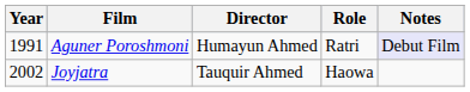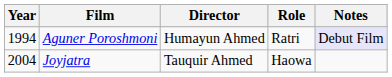Aguner Poroshmoni | Year: 1991 -> 1994
Joyjatra | Year: 2002 -> 2004
